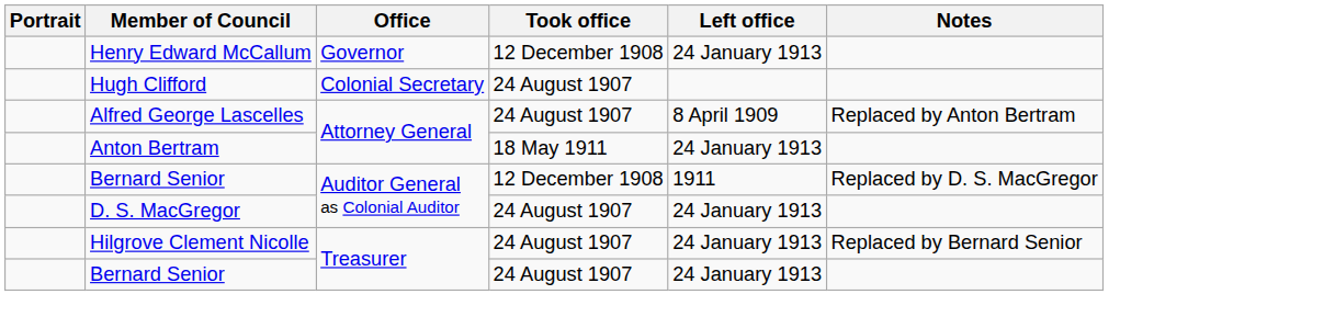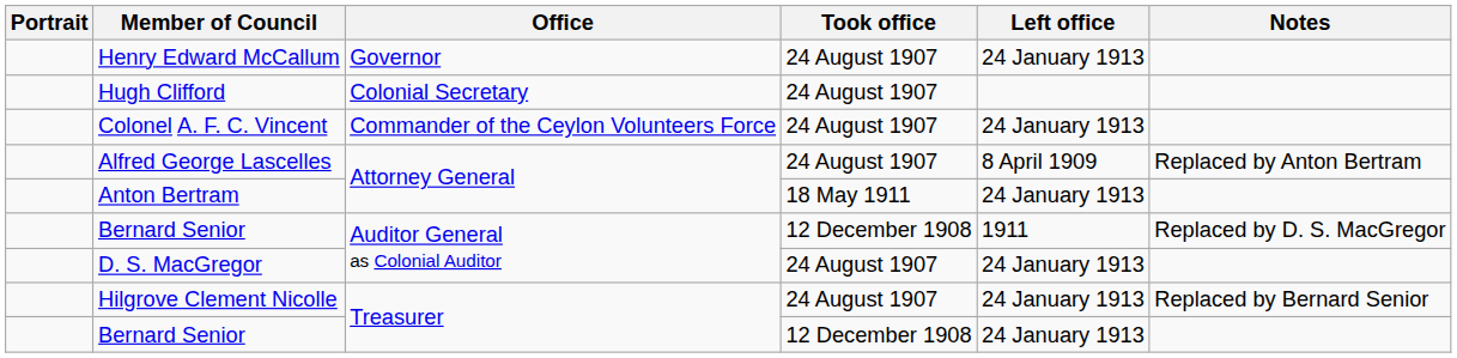Henry Edward McCallum | Took office: 12 December 1908 -> 24 August 1907
+ row: Colonel A. F. C. Vincent | Commander of the Ceylon Volunteers Force | 24 August 1907 | 24 January 1913
Bernard Senior / Treasurer | Took office: 24 August 1907 -> 12 December 1908
